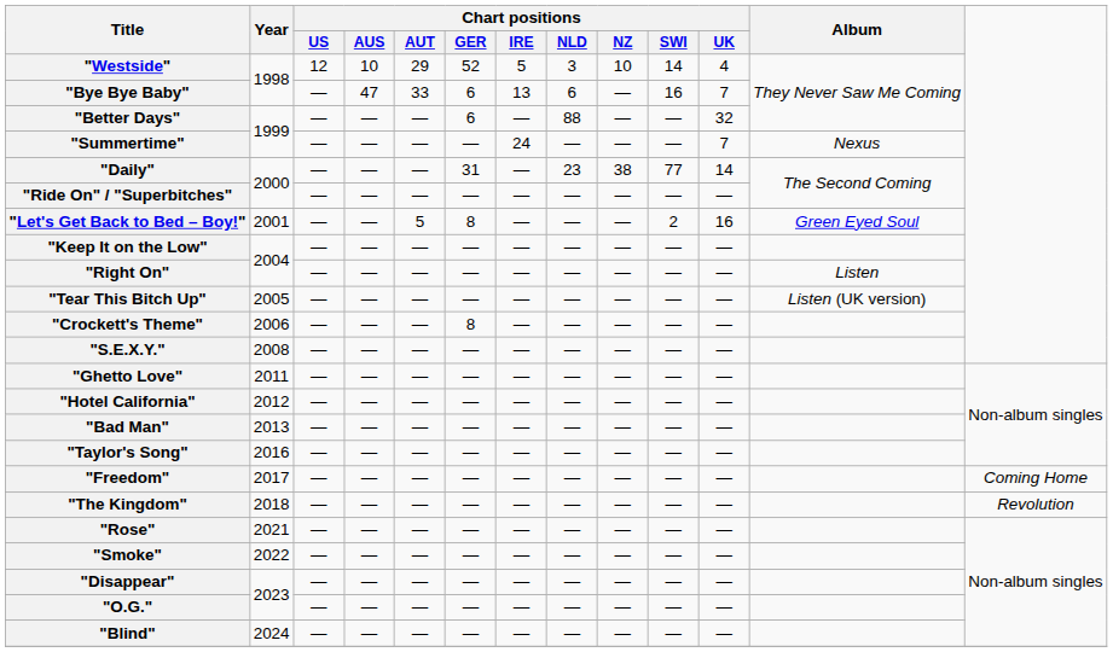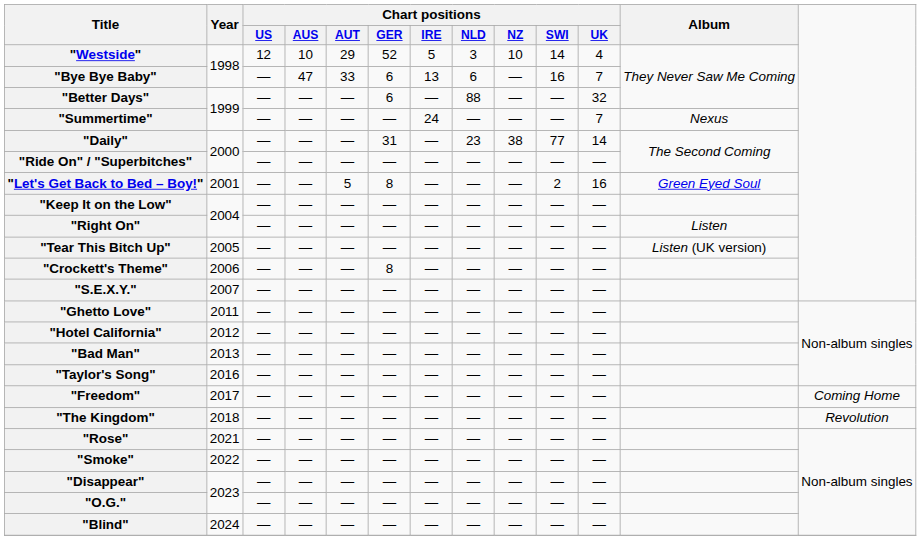"S.E.X.Y." | Year: 2008 -> 2007
